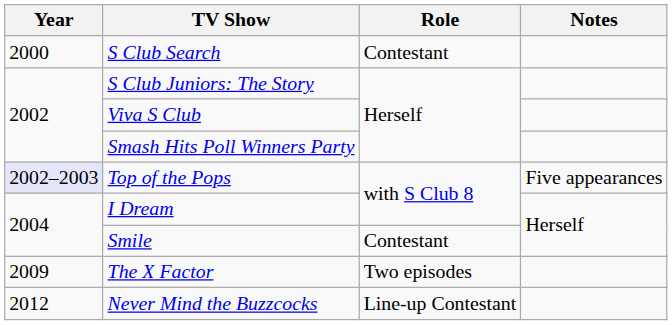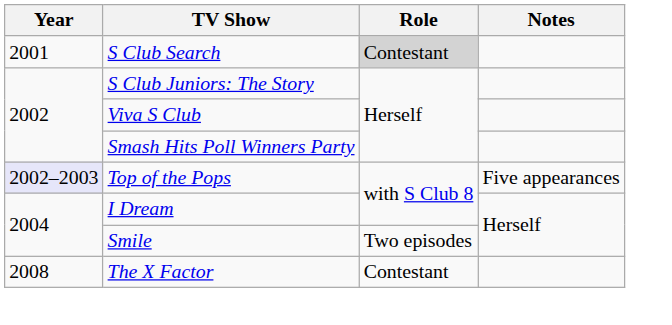S Club Search | Year: 2000 -> 2001
S Club Search | Role: no background -> lightgrey background
Smile | Role: Contestant -> Two episodes
The X Factor | Year: 2009 -> 2008
The X Factor | Role: Two episodes -> Contestant
- row: 2012 | Never Mind the Buzzcocks | Line-up Contestant
